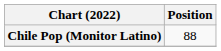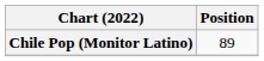Chile Pop (Monitor Latino) | Position: 88 -> 89
